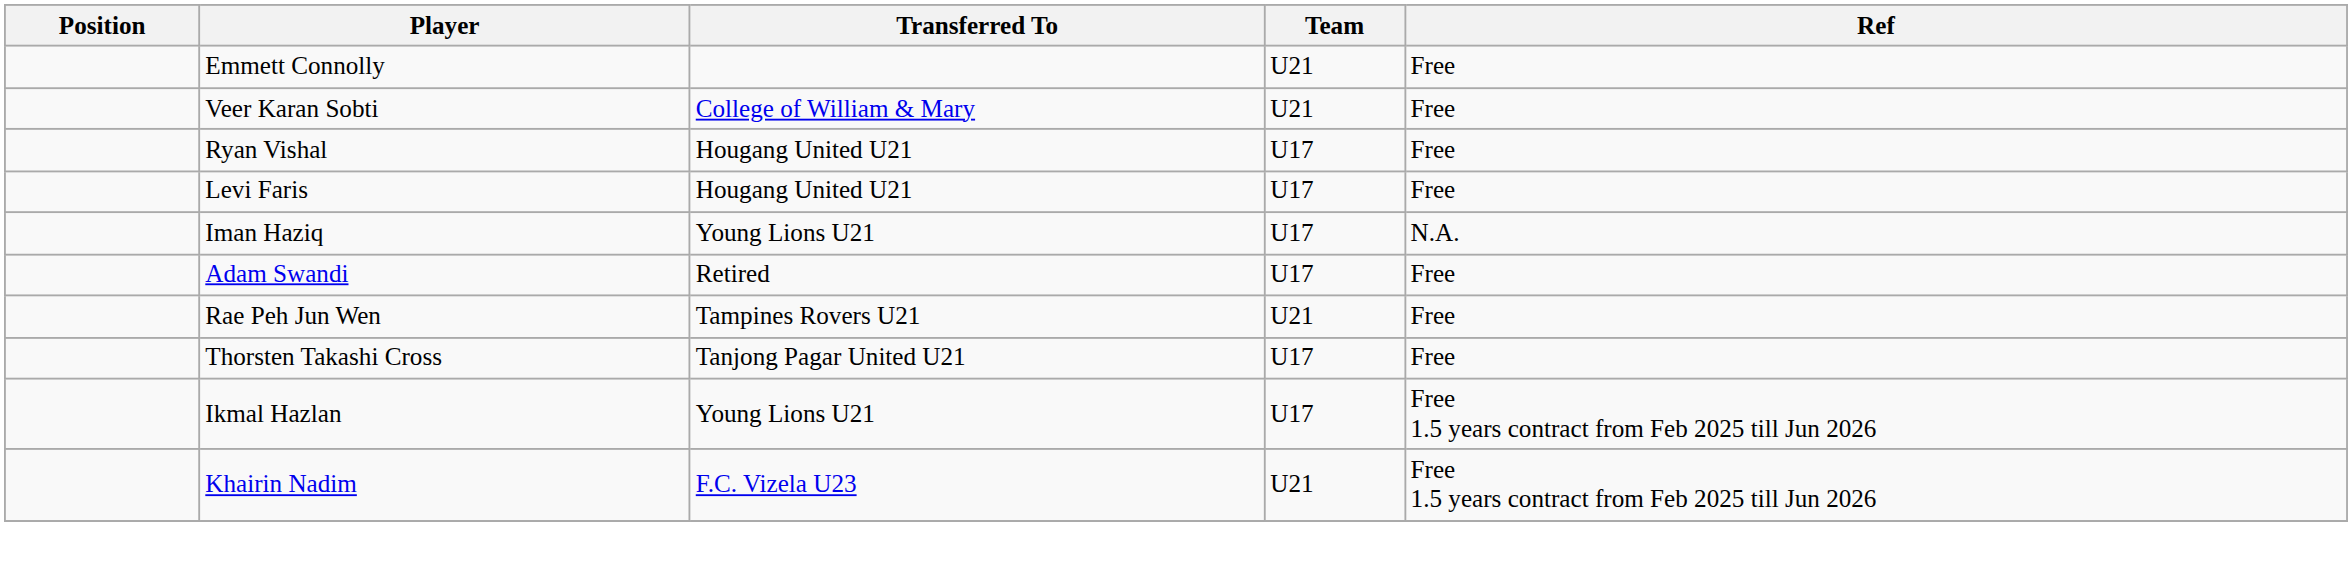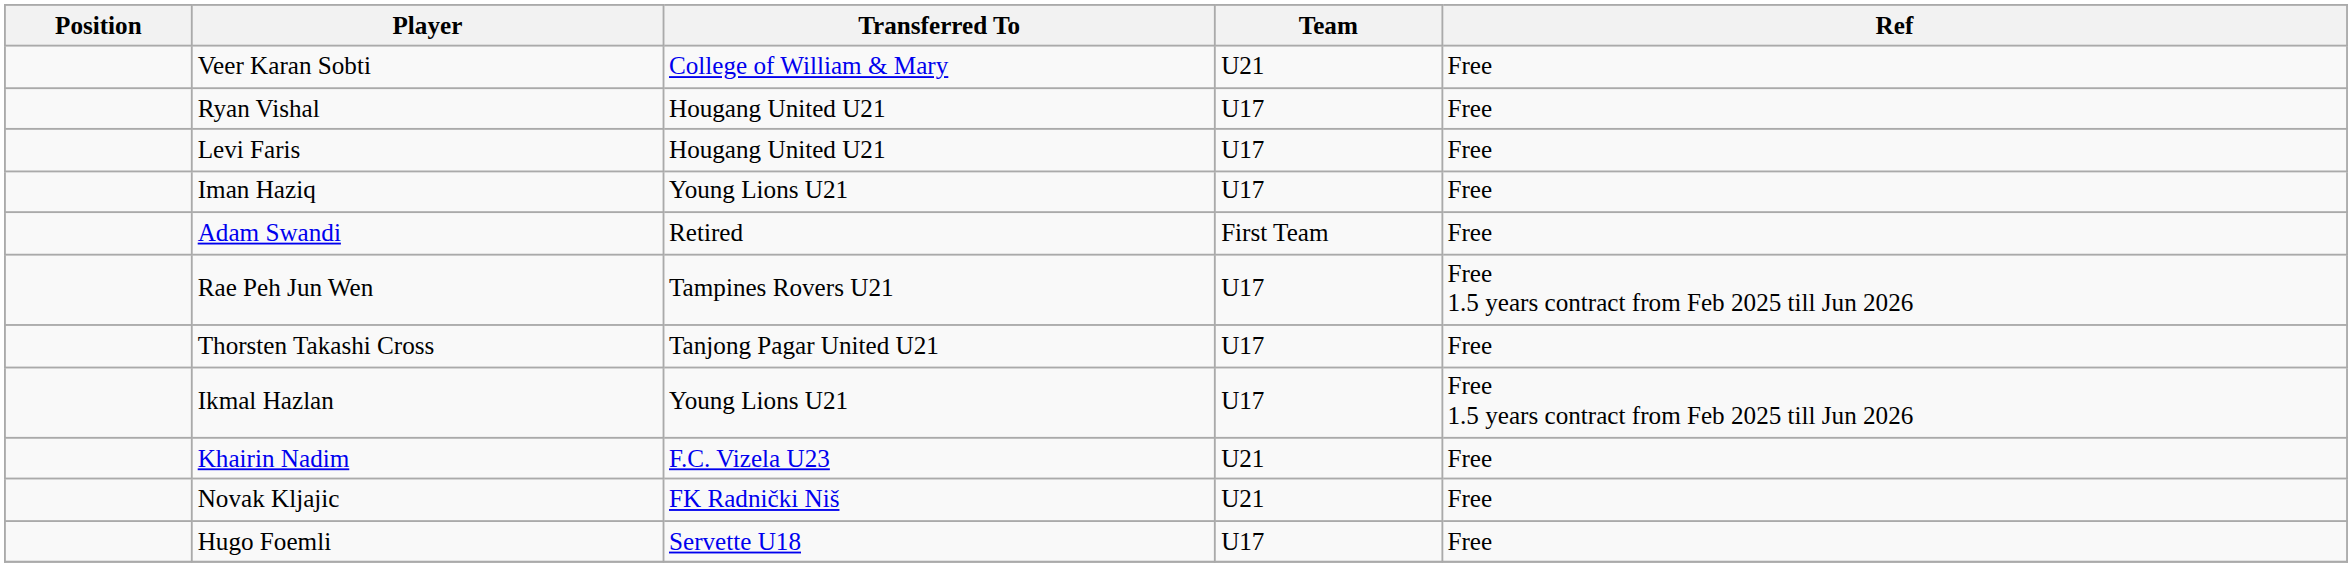- row: Emmett Connolly | U21 | Free
Iman Haziq | Ref: N.A. -> Free
Adam Swandi | Team: U17 -> First Team
Rae Peh Jun Wen | Team: U21 -> U17
Rae Peh Jun Wen | Ref: Free -> Free 1.5 years contract from Feb 2025 till Jun 2026
Khairin Nadim | Ref: Free 1.5 years contract from Feb 2025 till Jun 2026 -> Free
+ row: Novak Kljajic | FK Radnički Niš | U21 | Free
+ row: Hugo Foemli | Servette U18 | U17 | Free
